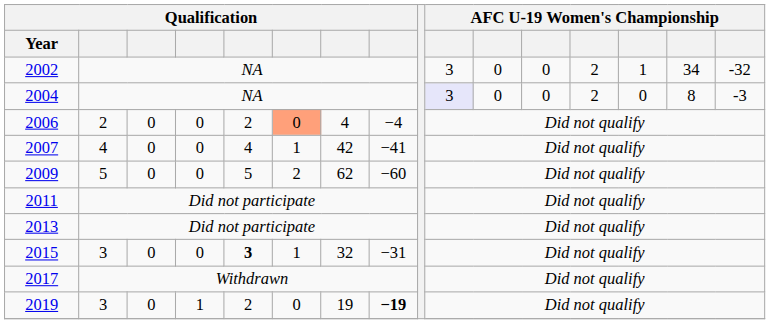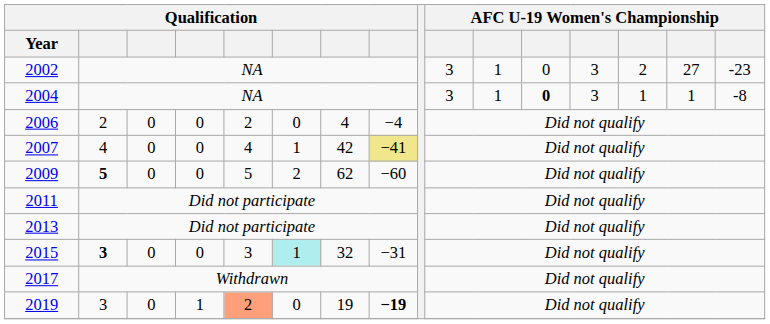2002 | column 11: 0 -> 1
2002 | column 13: 2 -> 3
2002 | column 14: 1 -> 2
2002 | column 15: 34 -> 27
2002 | column 16: -32 -> -23
2004 | column 10: lavender background -> no background
2004 | column 11: 0 -> 1
2004 | column 12: normal -> bold
2004 | column 13: 2 -> 3
2004 | column 14: 0 -> 1
2004 | column 15: 8 -> 1
2004 | column 16: -3 -> -8
2006 | column 6: lightsalmon background -> no background
2007 | column 8: no background -> khaki background
2009 | column 2: normal -> bold
2015 | column 2: normal -> bold
2015 | column 5: bold -> normal
2015 | column 6: no background -> paleturquoise background
2019 | column 5: no background -> lightsalmon background
